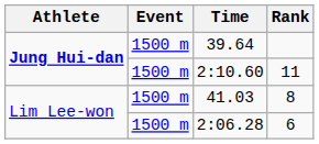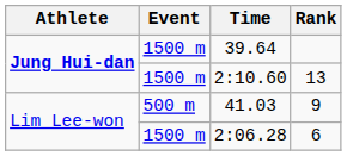2:10.60 | Rank: 11 -> 13
41.03 | Event: 1500 m -> 500 m
41.03 | Rank: 8 -> 9
